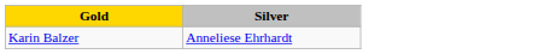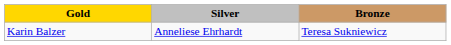+ column: Bronze | Teresa Sukniewicz
